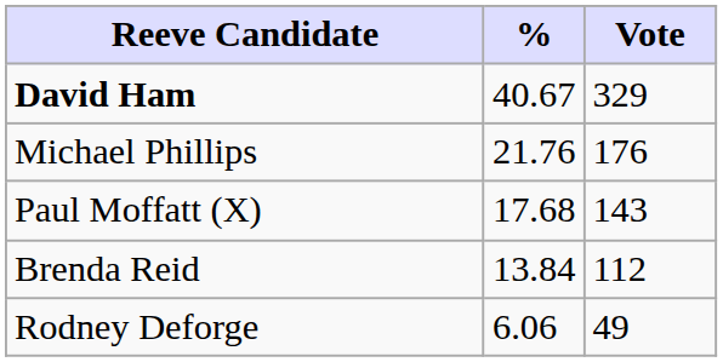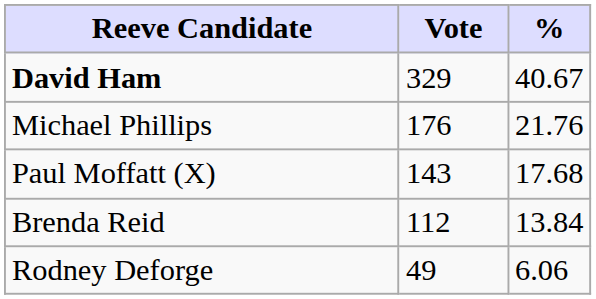columns swapped: Vote <-> %
